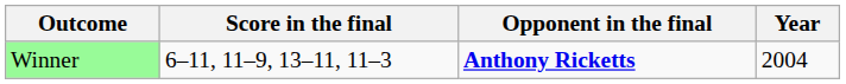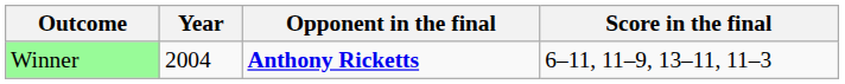columns swapped: Year <-> Score in the final
